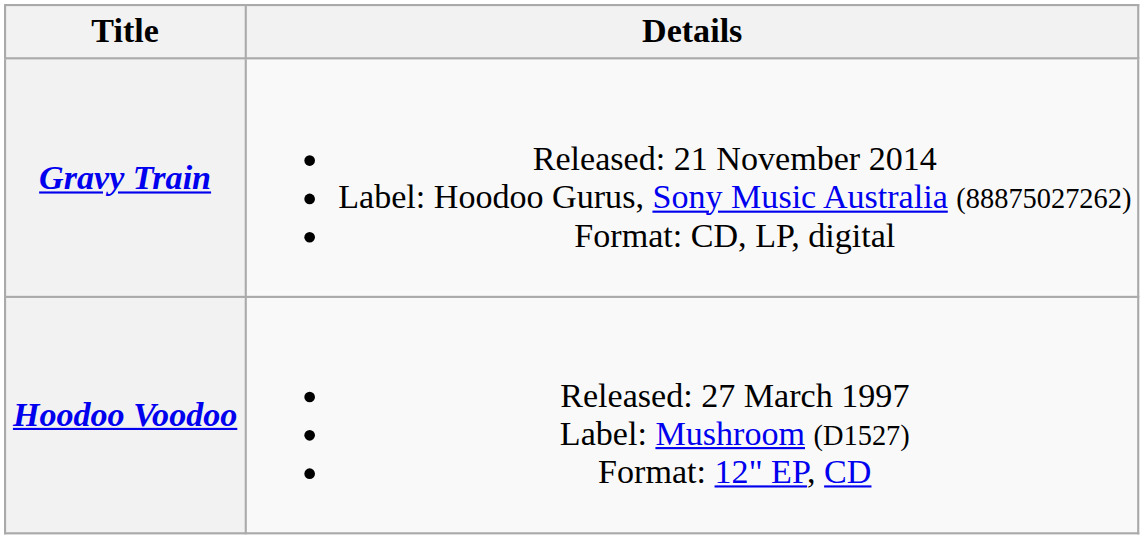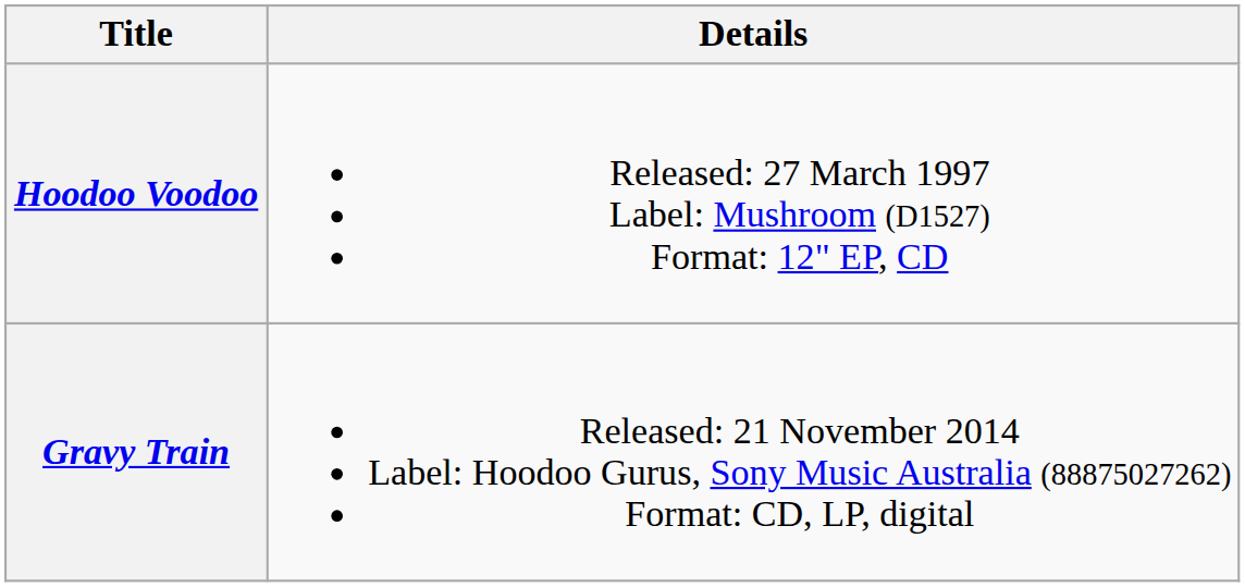rows swapped: Hoodoo Voodoo <-> Gravy Train
